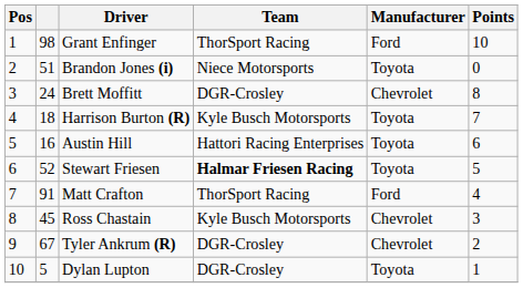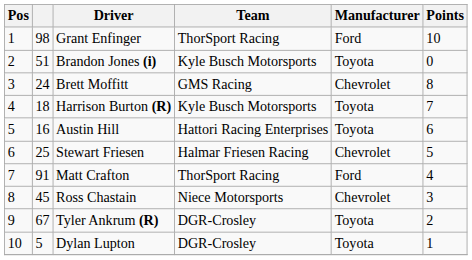Brandon Jones (i) | Team: Niece Motorsports -> Kyle Busch Motorsports
Brett Moffitt | Team: DGR-Crosley -> GMS Racing
Stewart Friesen | column 2: 52 -> 25
Stewart Friesen | Team: bold -> normal
Stewart Friesen | Manufacturer: Toyota -> Chevrolet
Ross Chastain | Team: Kyle Busch Motorsports -> Niece Motorsports
Tyler Ankrum (R) | Manufacturer: Chevrolet -> Toyota
